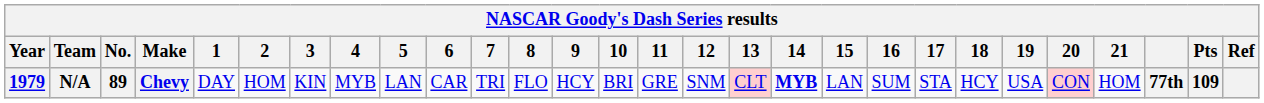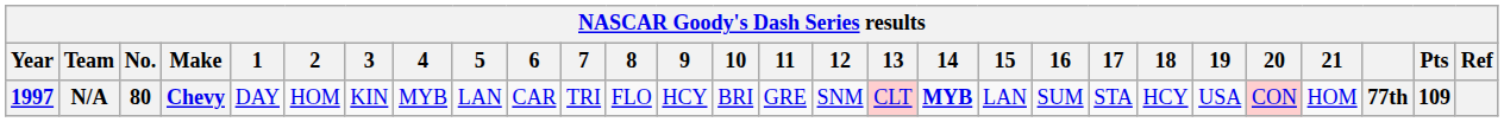N/A | Year: 1979 -> 1997
N/A | No.: 89 -> 80
